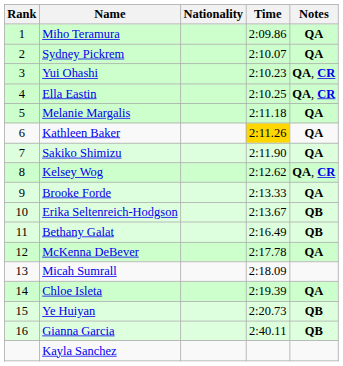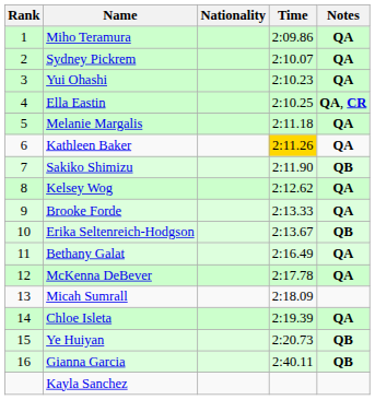Yui Ohashi | Notes: QA, CR -> QA
Sakiko Shimizu | Notes: QA -> QB
Kelsey Wog | Notes: QA, CR -> QA
Bethany Galat | Notes: QB -> QA
